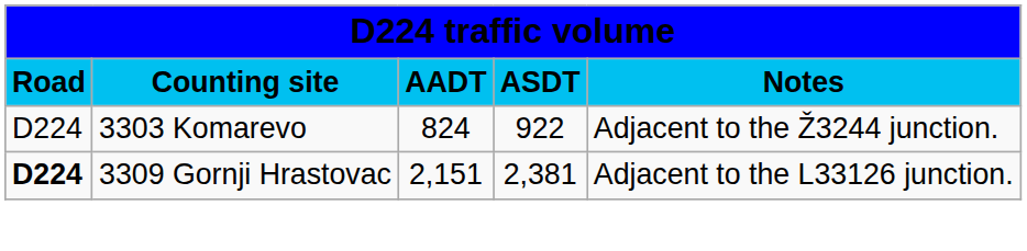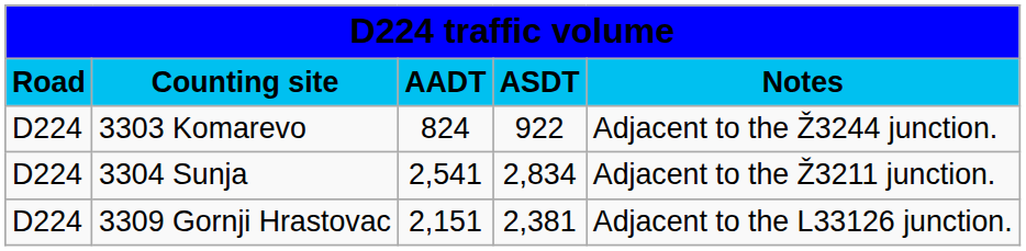+ row: D224 | 3304 Sunja | 2,541 | 2,834 | Adjacent to the Ž3211 junction.
3309 Gornji Hrastovac | column 1: bold -> normal
